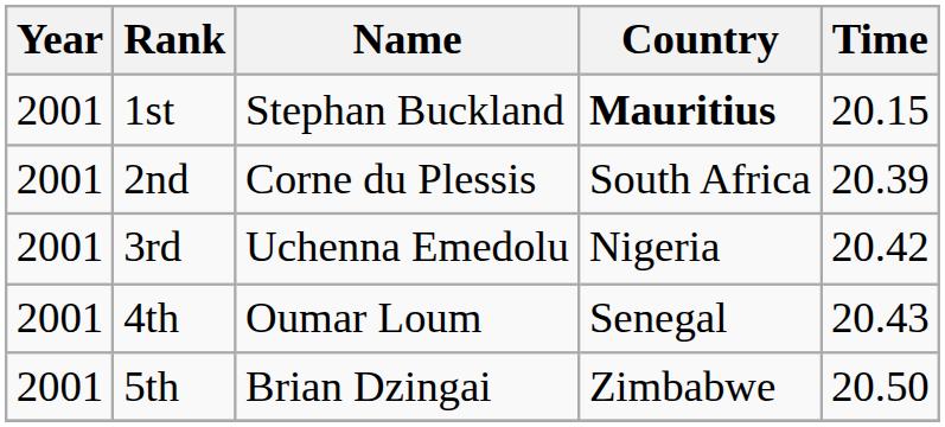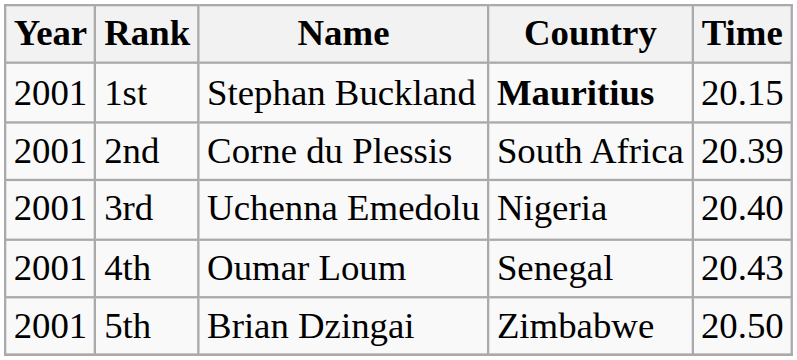3rd | Time: 20.42 -> 20.40
